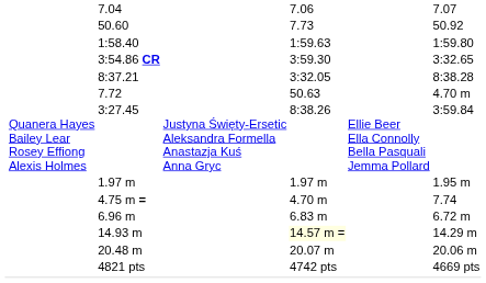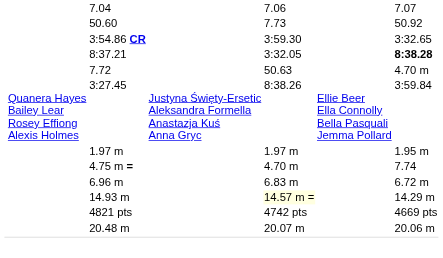- row: 1:58.40 | 1:59.63 | 1:59.80
8:37.21 | column 7: normal -> bold
rows swapped: 20.48 m <-> 4821 pts
